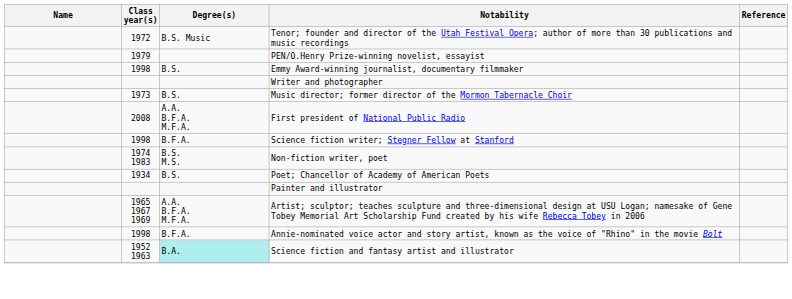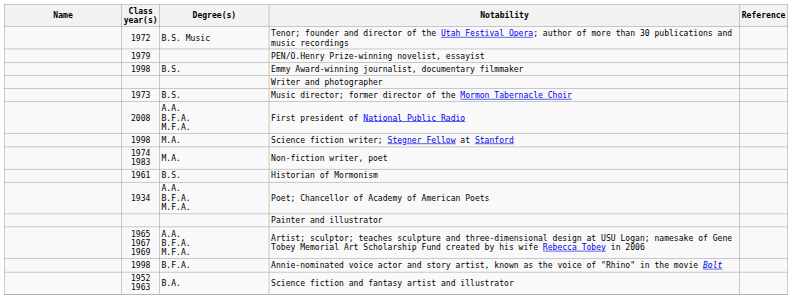Science fiction writer; Stegner Fellow at Stanford | Degree(s): B.F.A. -> M.A.
Non-fiction writer, poet | Degree(s): B.S. M.S. -> M.A.
+ row: 1961 | B.S. | Historian of Mormonism
Poet; Chancellor of Academy of American Poets | Degree(s): B.S. -> A.A. B.F.A. M.F.A.
Science fiction and fantasy artist and illustrator | Degree(s): paleturquoise background -> no background
